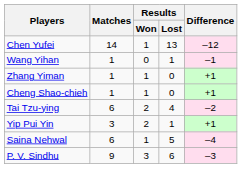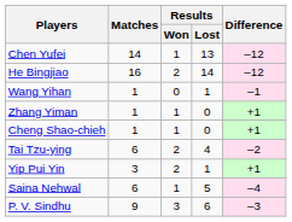+ row: He Bingjiao | 16 | 2 | 14 | –12
